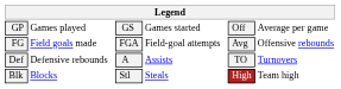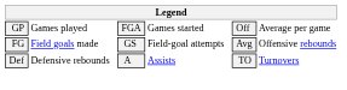GP | column 3: GS -> FGA
FG | column 3: FGA -> GS
- row: Blk | Blocks | Stl | Steals | High | Team high
